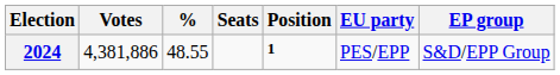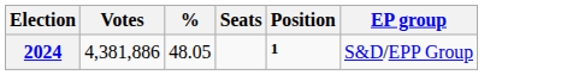- column: EU party | PES/EPP
2024 | %: 48.55 -> 48.05
